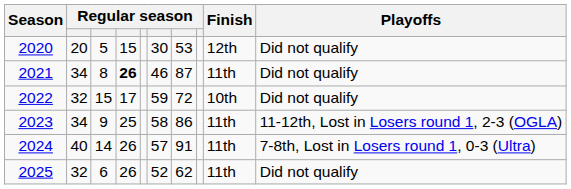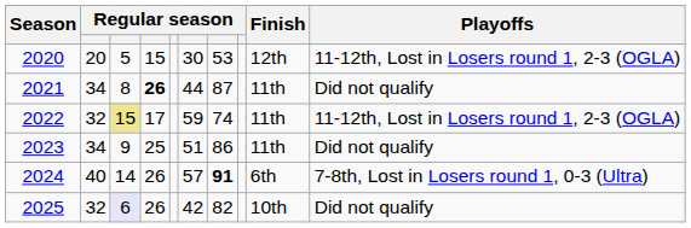2020 | Playoffs: Did not qualify -> 11-12th, Lost in Losers round 1, 2-3 (OGLA)
2021 | column 6: 46 -> 44
2022 | column 3: no background -> khaki background
2022 | column 7: 72 -> 74
2022 | Finish: 10th -> 11th
2022 | Playoffs: Did not qualify -> 11-12th, Lost in Losers round 1, 2-3 (OGLA)
2023 | column 6: 58 -> 51
2023 | Playoffs: 11-12th, Lost in Losers round 1, 2-3 (OGLA) -> Did not qualify
2024 | column 7: normal -> bold
2024 | Finish: 11th -> 6th
2025 | column 3: no background -> lavender background
2025 | column 6: 52 -> 42
2025 | column 7: 62 -> 82
2025 | Finish: 11th -> 10th
